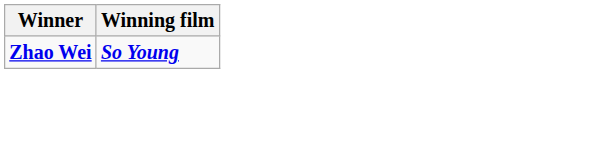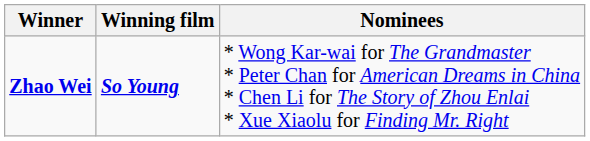+ column: Nominees | * Wong Kar-wai for The Grandmaster * Peter Chan for American Dreams in China * Chen Li for The Story of Zhou Enlai * Xue Xiaolu for Finding Mr. Right
